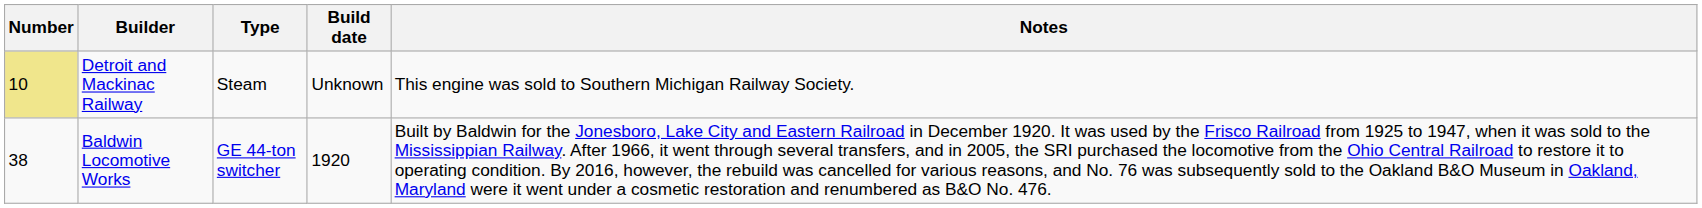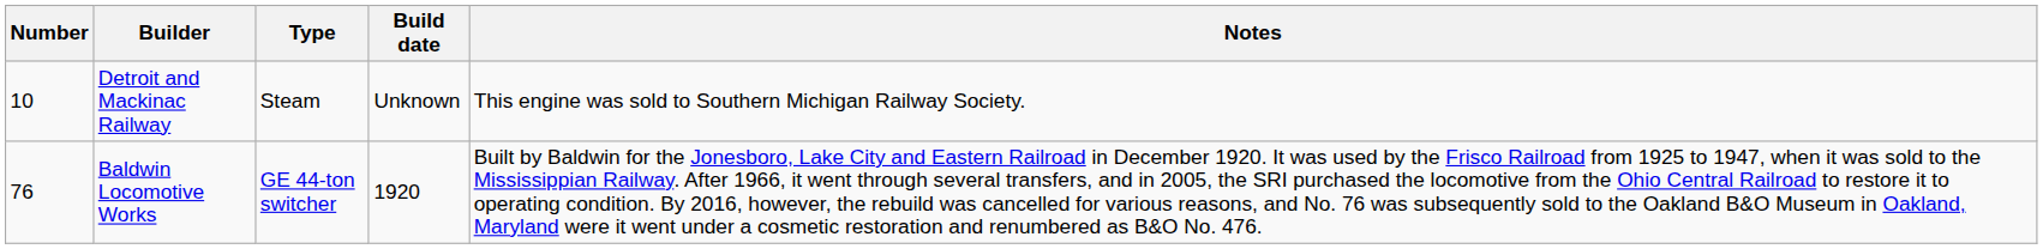Detroit and Mackinac Railway | Number: khaki background -> no background
Baldwin Locomotive Works | Number: 38 -> 76
